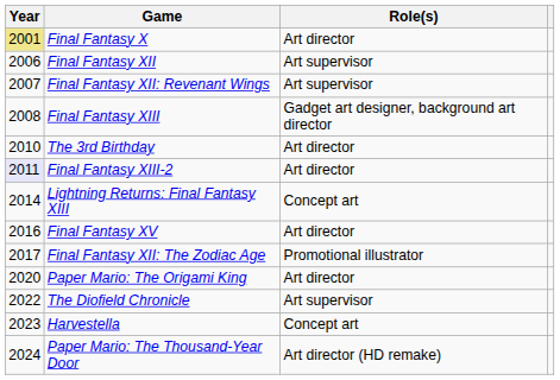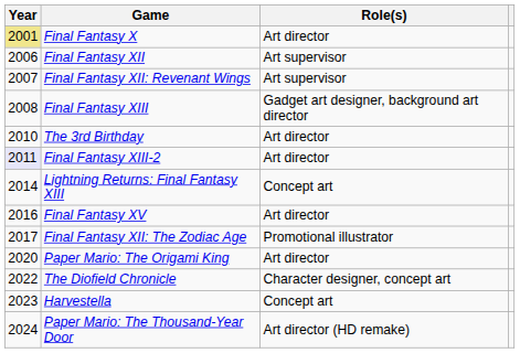The Diofield Chronicle | Role(s): Art supervisor -> Character designer, concept art
